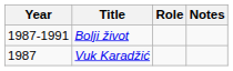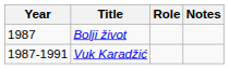Bolji život | Year: 1987-1991 -> 1987
Vuk Karadžić | Year: 1987 -> 1987-1991
